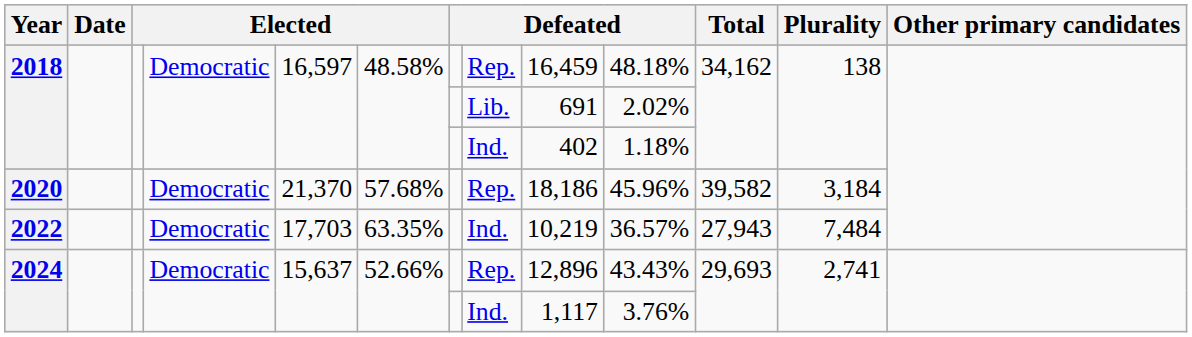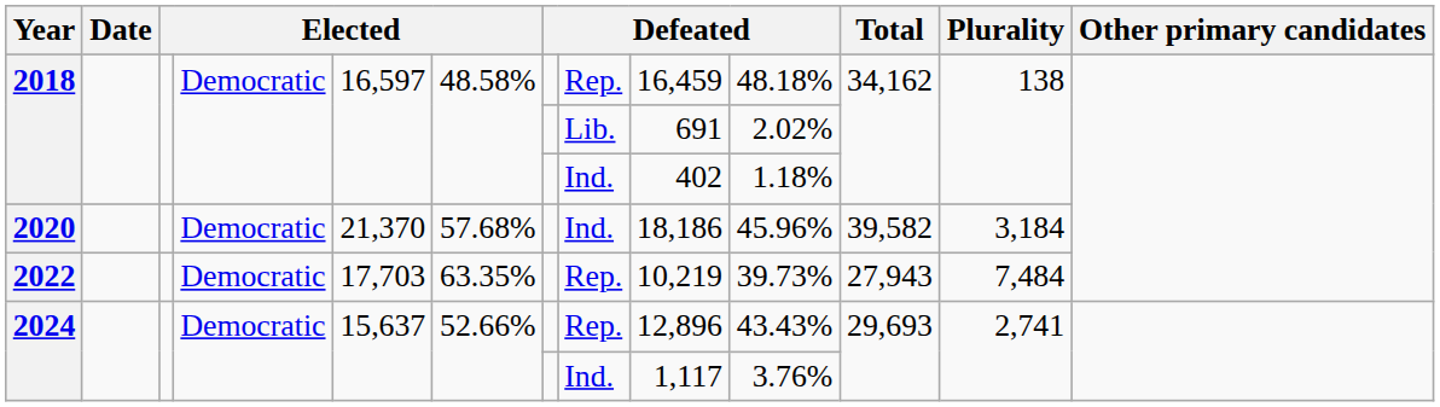2020 | column 8: Rep. -> Ind.
2022 | column 8: Ind. -> Rep.
2022 | column 10: 36.57% -> 39.73%
